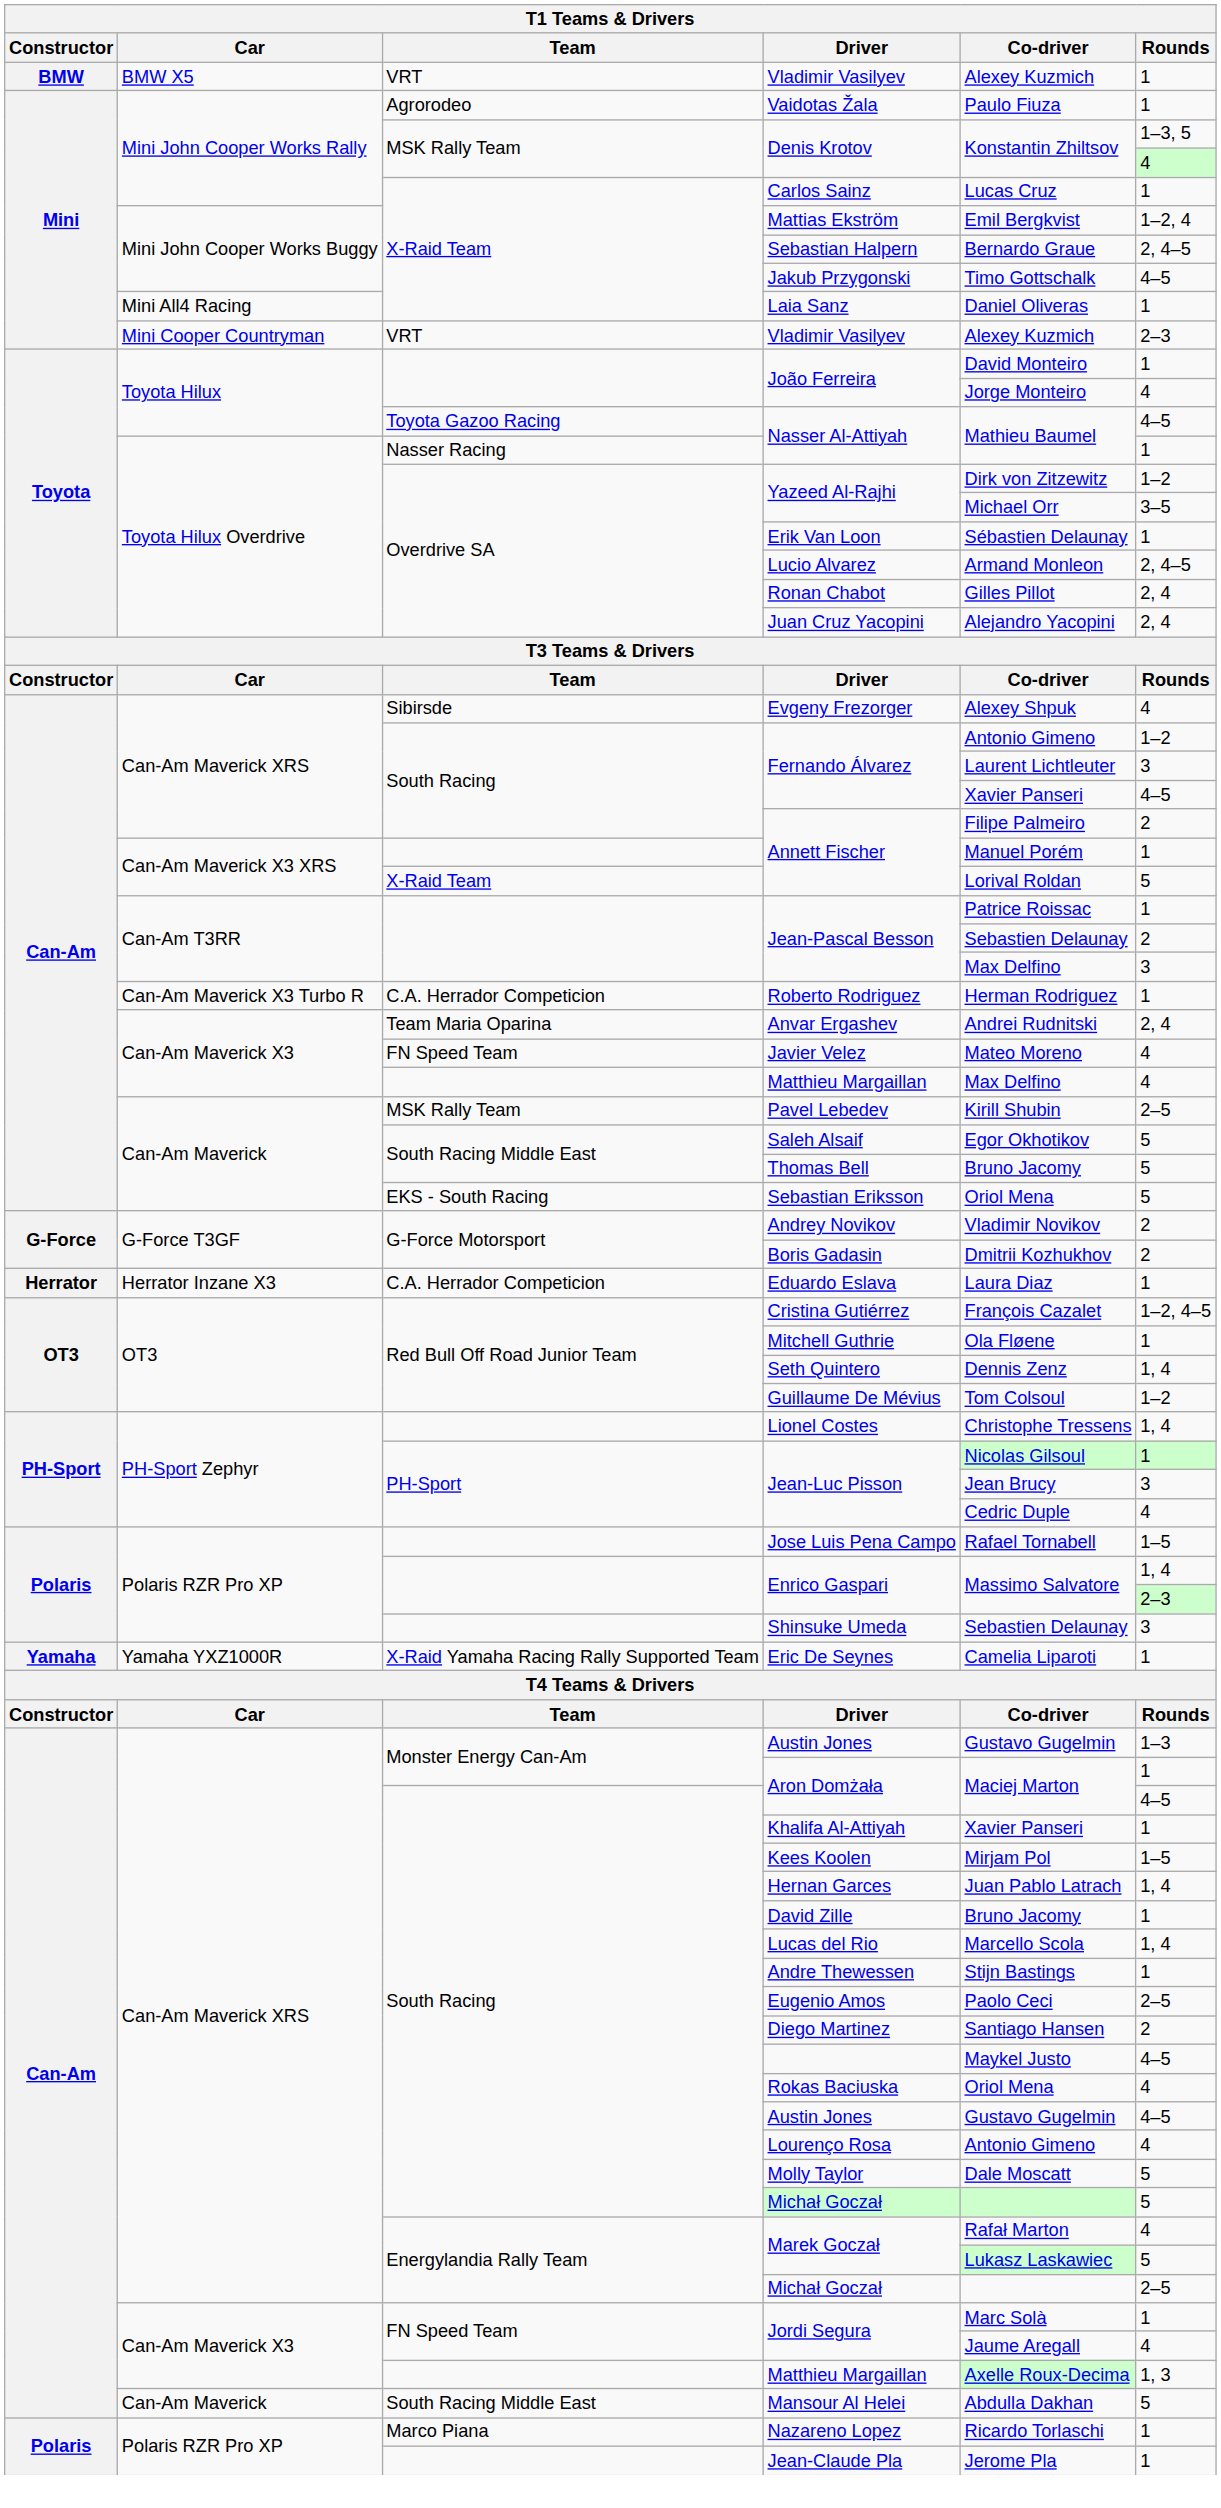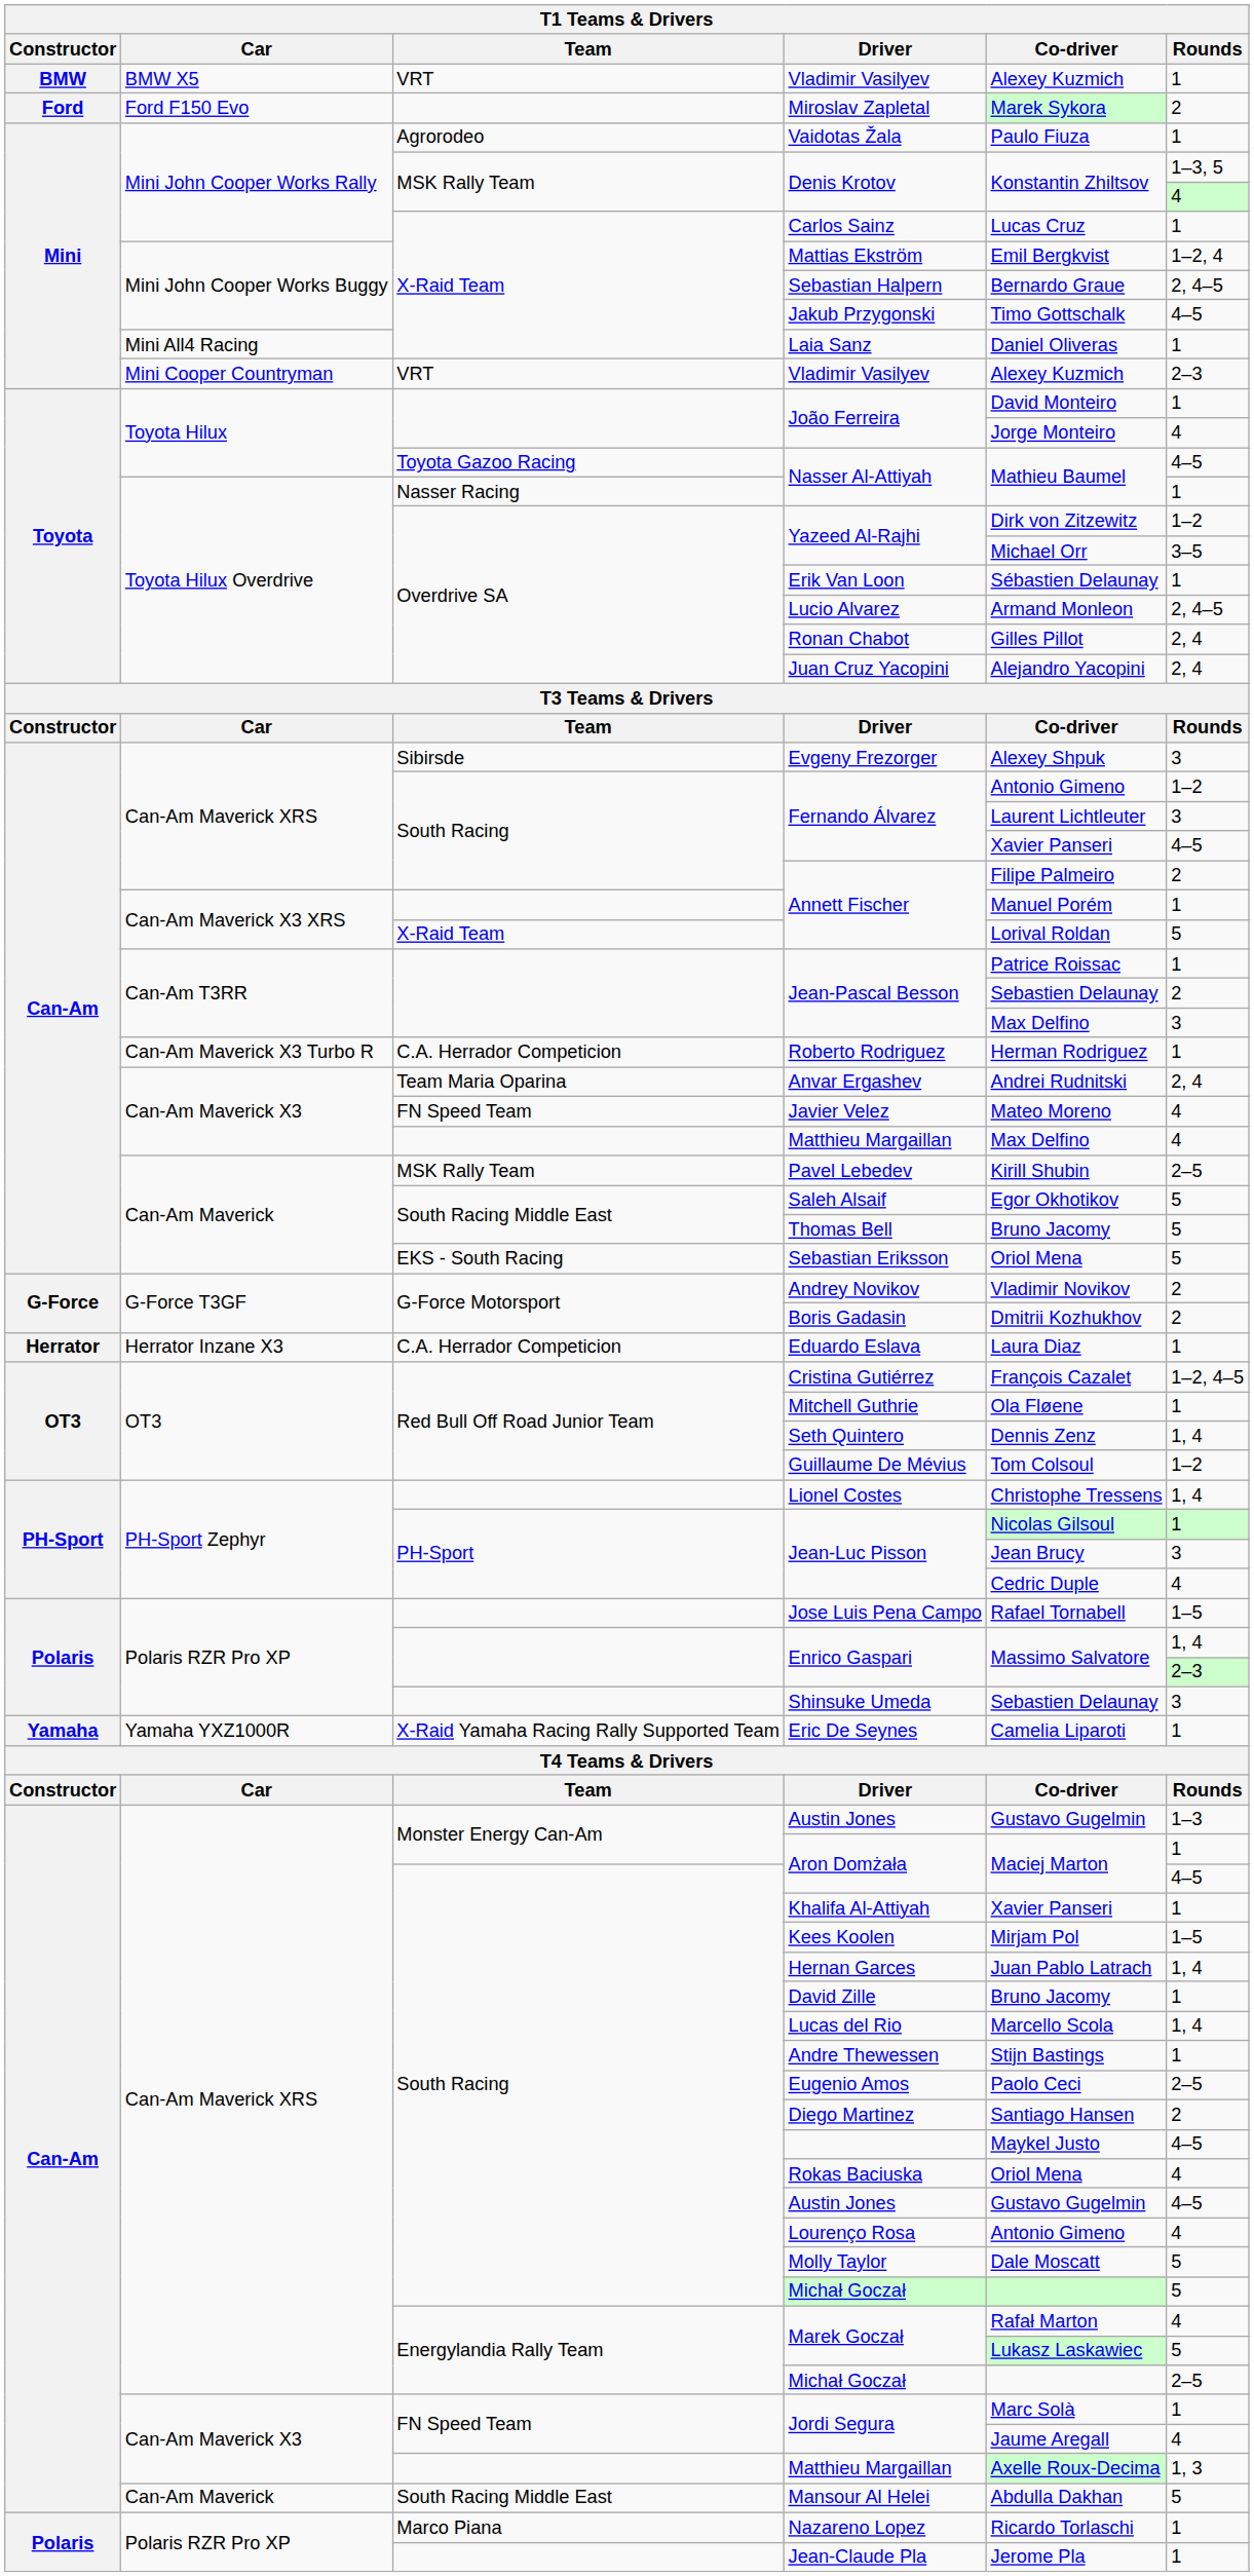+ row: Ford | Ford F150 Evo | Miroslav Zapletal | Marek Sykora | 2
Evgeny Frezorger | Rounds: 4 -> 3
